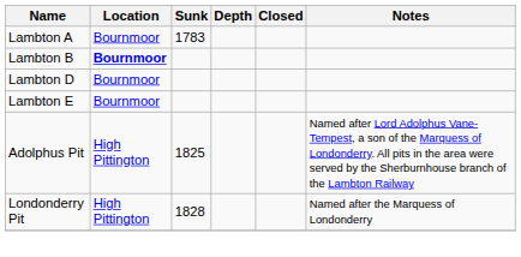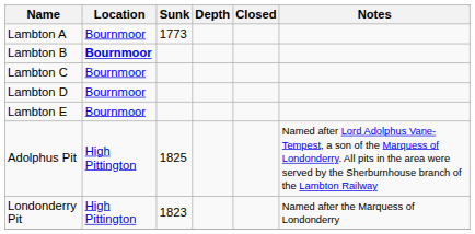Lambton A | Sunk: 1783 -> 1773
+ row: Lambton C | Bournmoor
Londonderry Pit | Sunk: 1828 -> 1823
